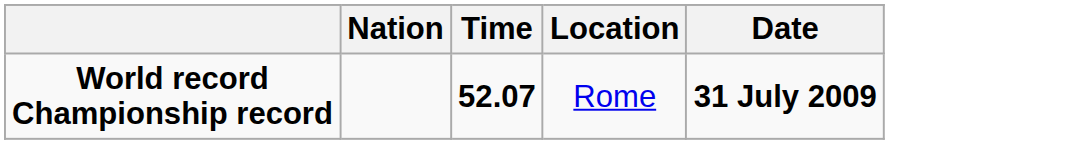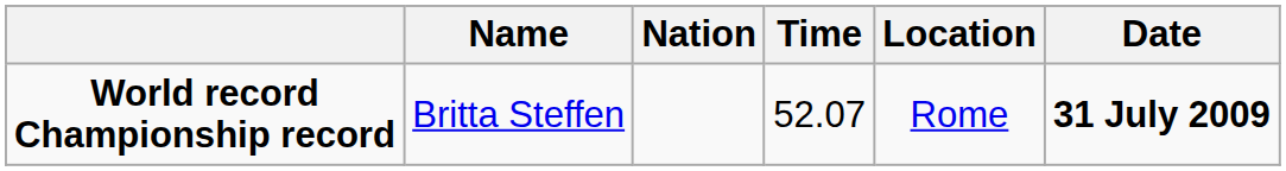+ column: Name | Britta Steffen
World record Championship record | Time: bold -> normal
